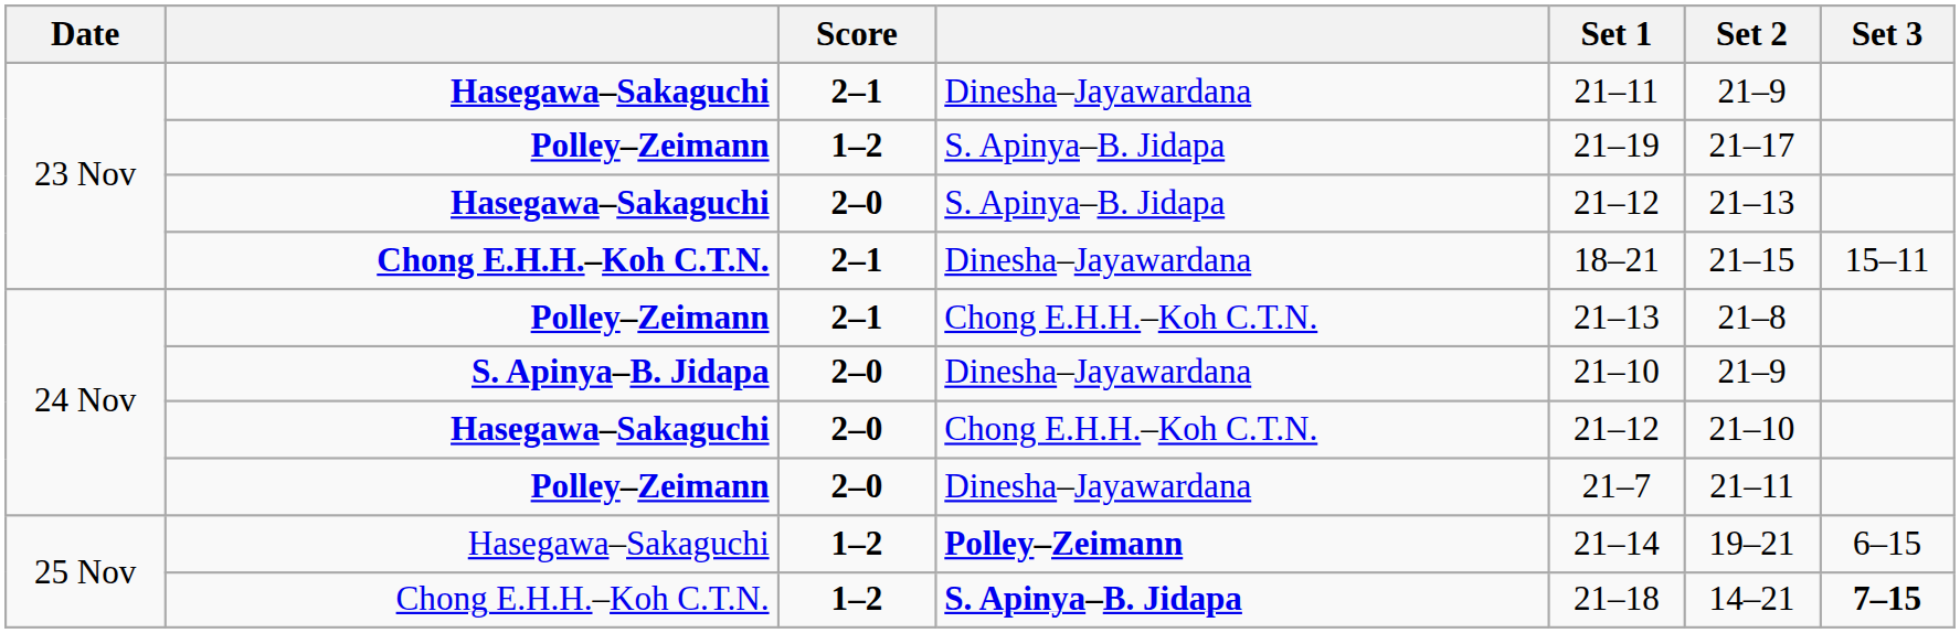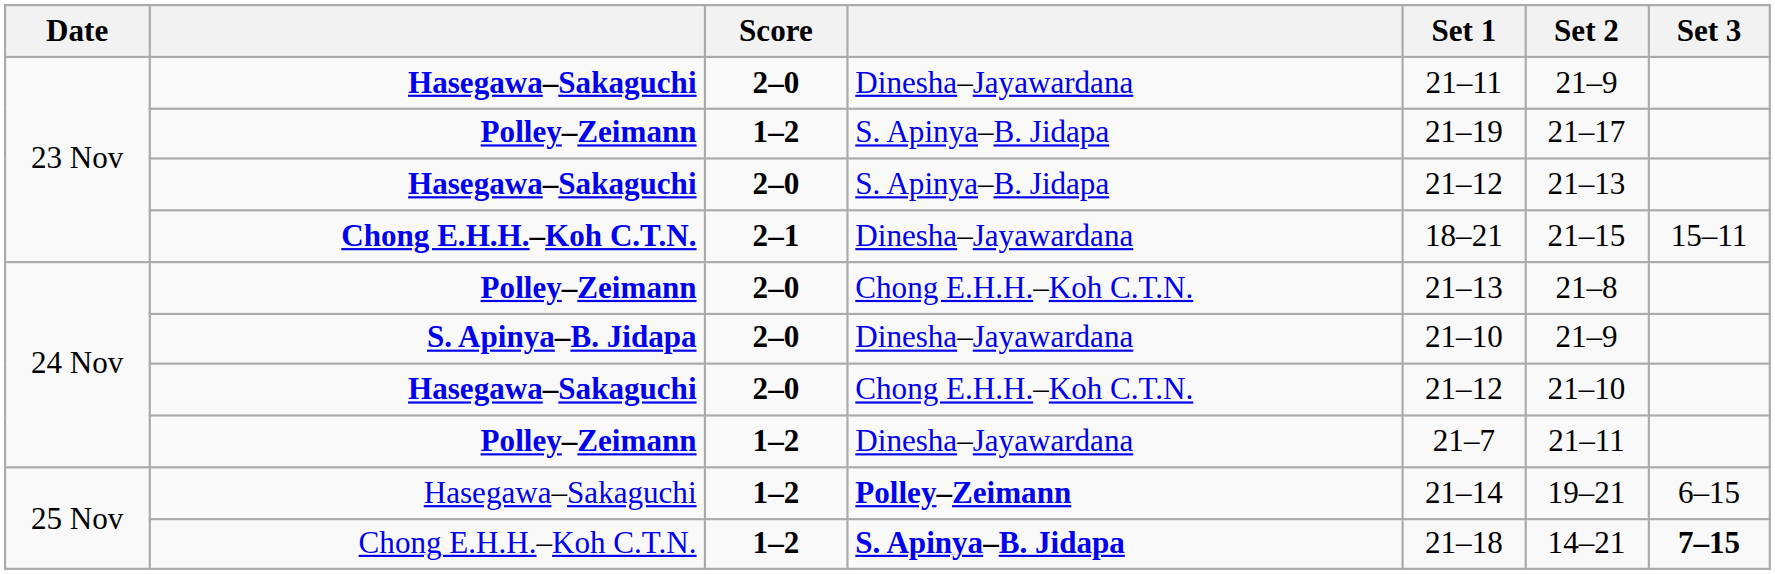Hasegawa–Sakaguchi / Dinesha–Jayawardana | Score: 2–1 -> 2–0
Polley–Zeimann / Chong E.H.H.–Koh C.T.N. | Score: 2–1 -> 2–0
Polley–Zeimann / Dinesha–Jayawardana | Score: 2–0 -> 1–2
